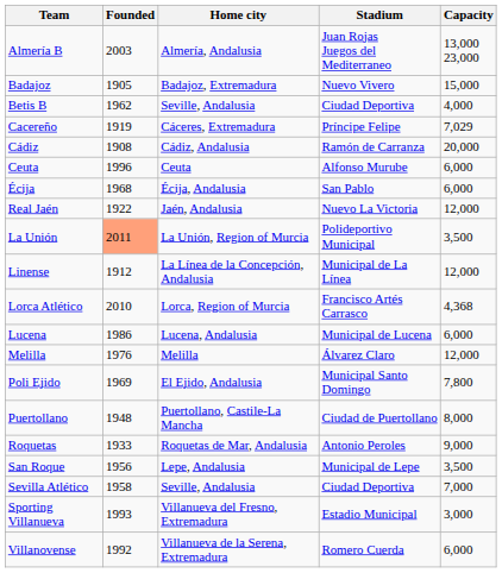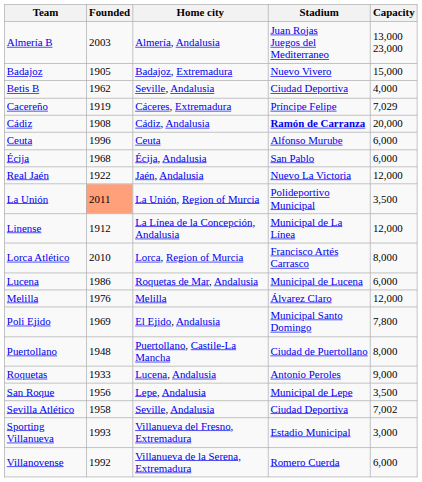Cádiz | Stadium: normal -> bold
Lorca Atlético | Capacity: 4,368 -> 8,000
Lucena | Home city: Lucena, Andalusia -> Roquetas de Mar, Andalusia
Roquetas | Home city: Roquetas de Mar, Andalusia -> Lucena, Andalusia
Sevilla Atlético | Capacity: 7,000 -> 7,002
